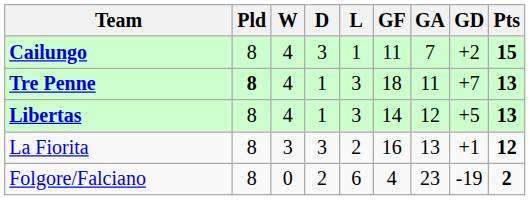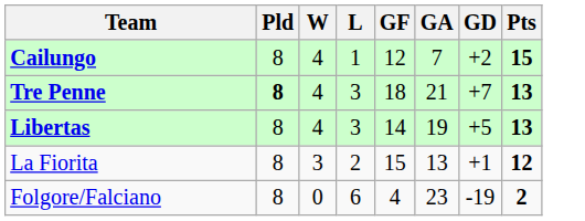- column: D | 3 | 1 | 1 | 3 | 2
Cailungo | GF: 11 -> 12
Tre Penne | GA: 11 -> 21
Libertas | GA: 12 -> 19
La Fiorita | GF: 16 -> 15
